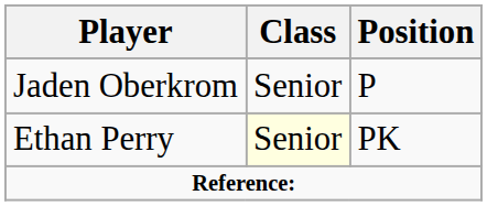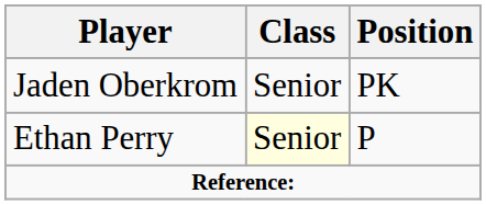Jaden Oberkrom | Position: P -> PK
Ethan Perry | Position: PK -> P
